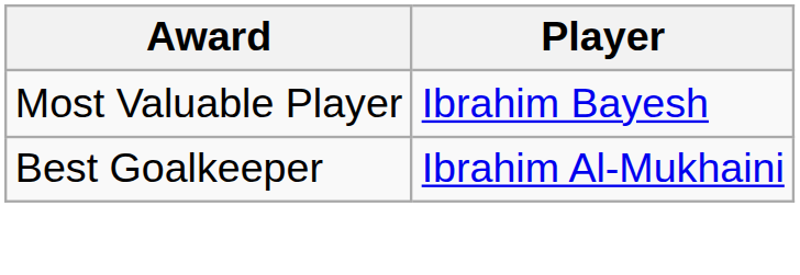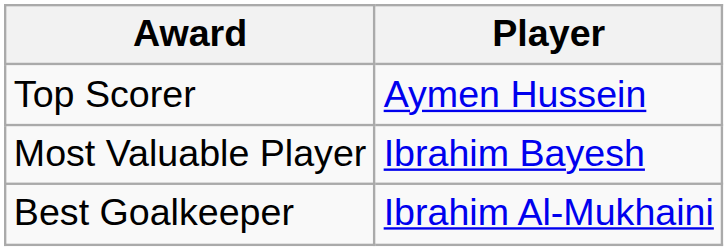+ row: Top Scorer | Aymen Hussein
